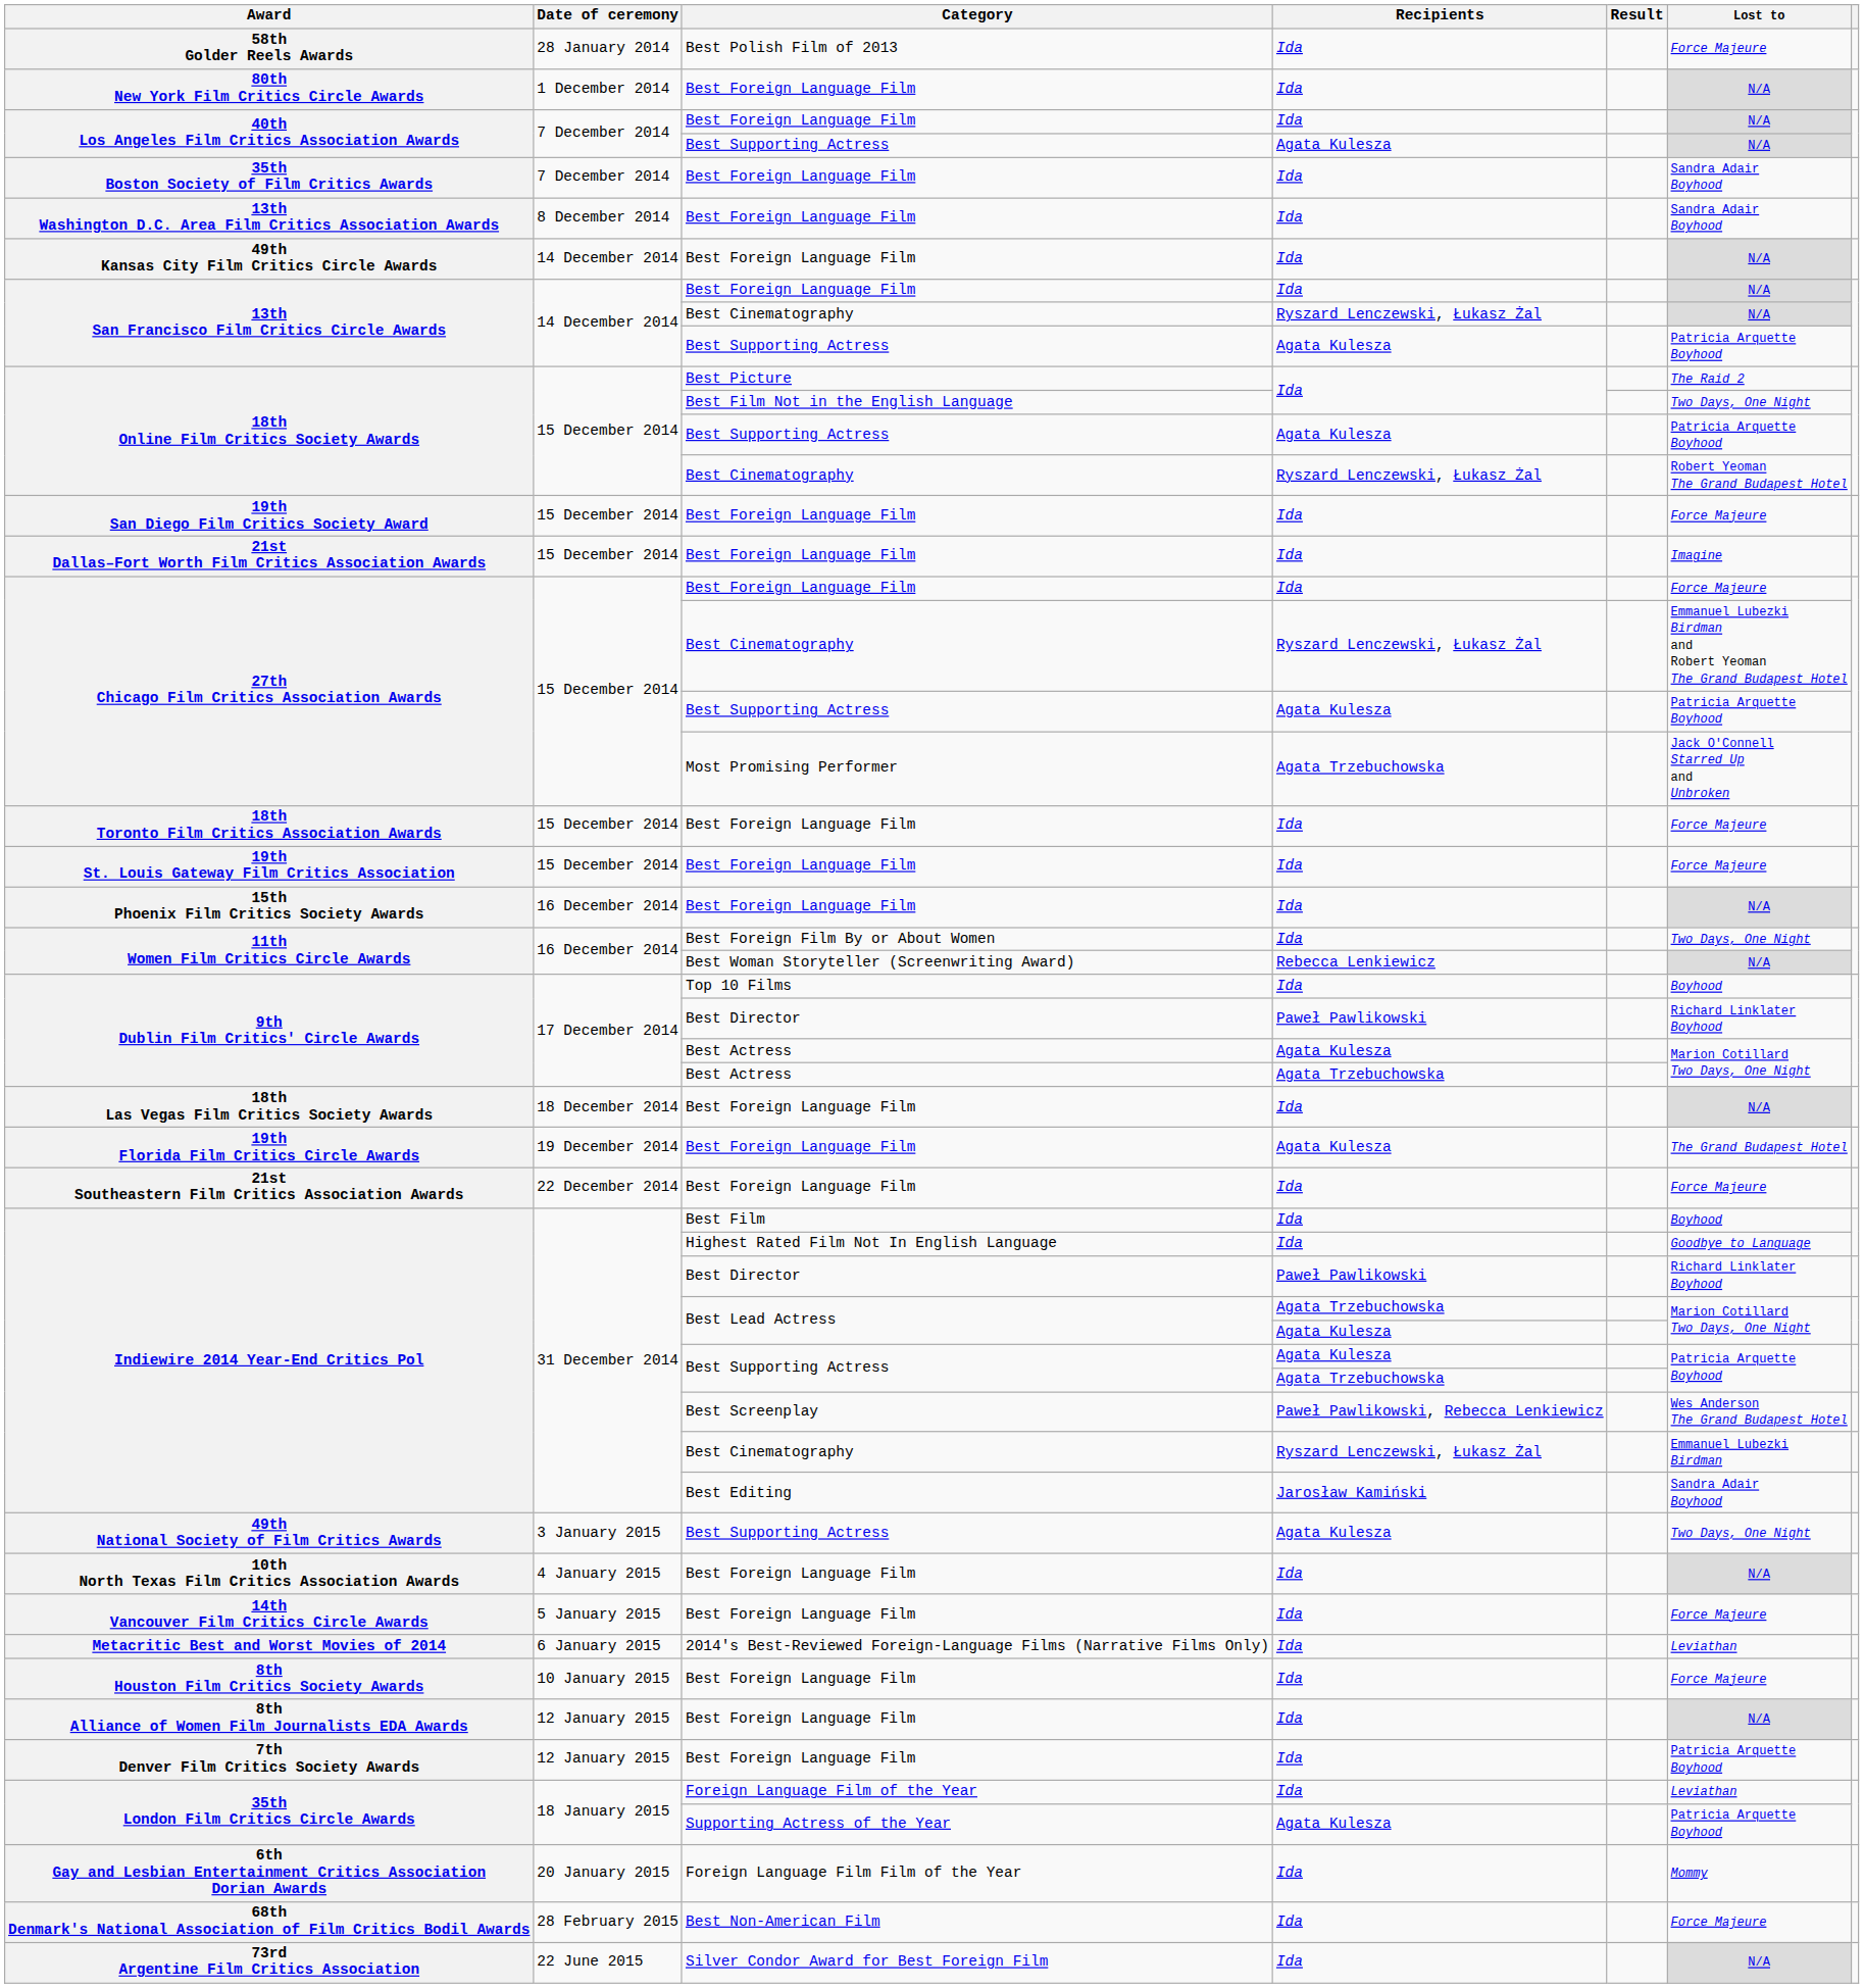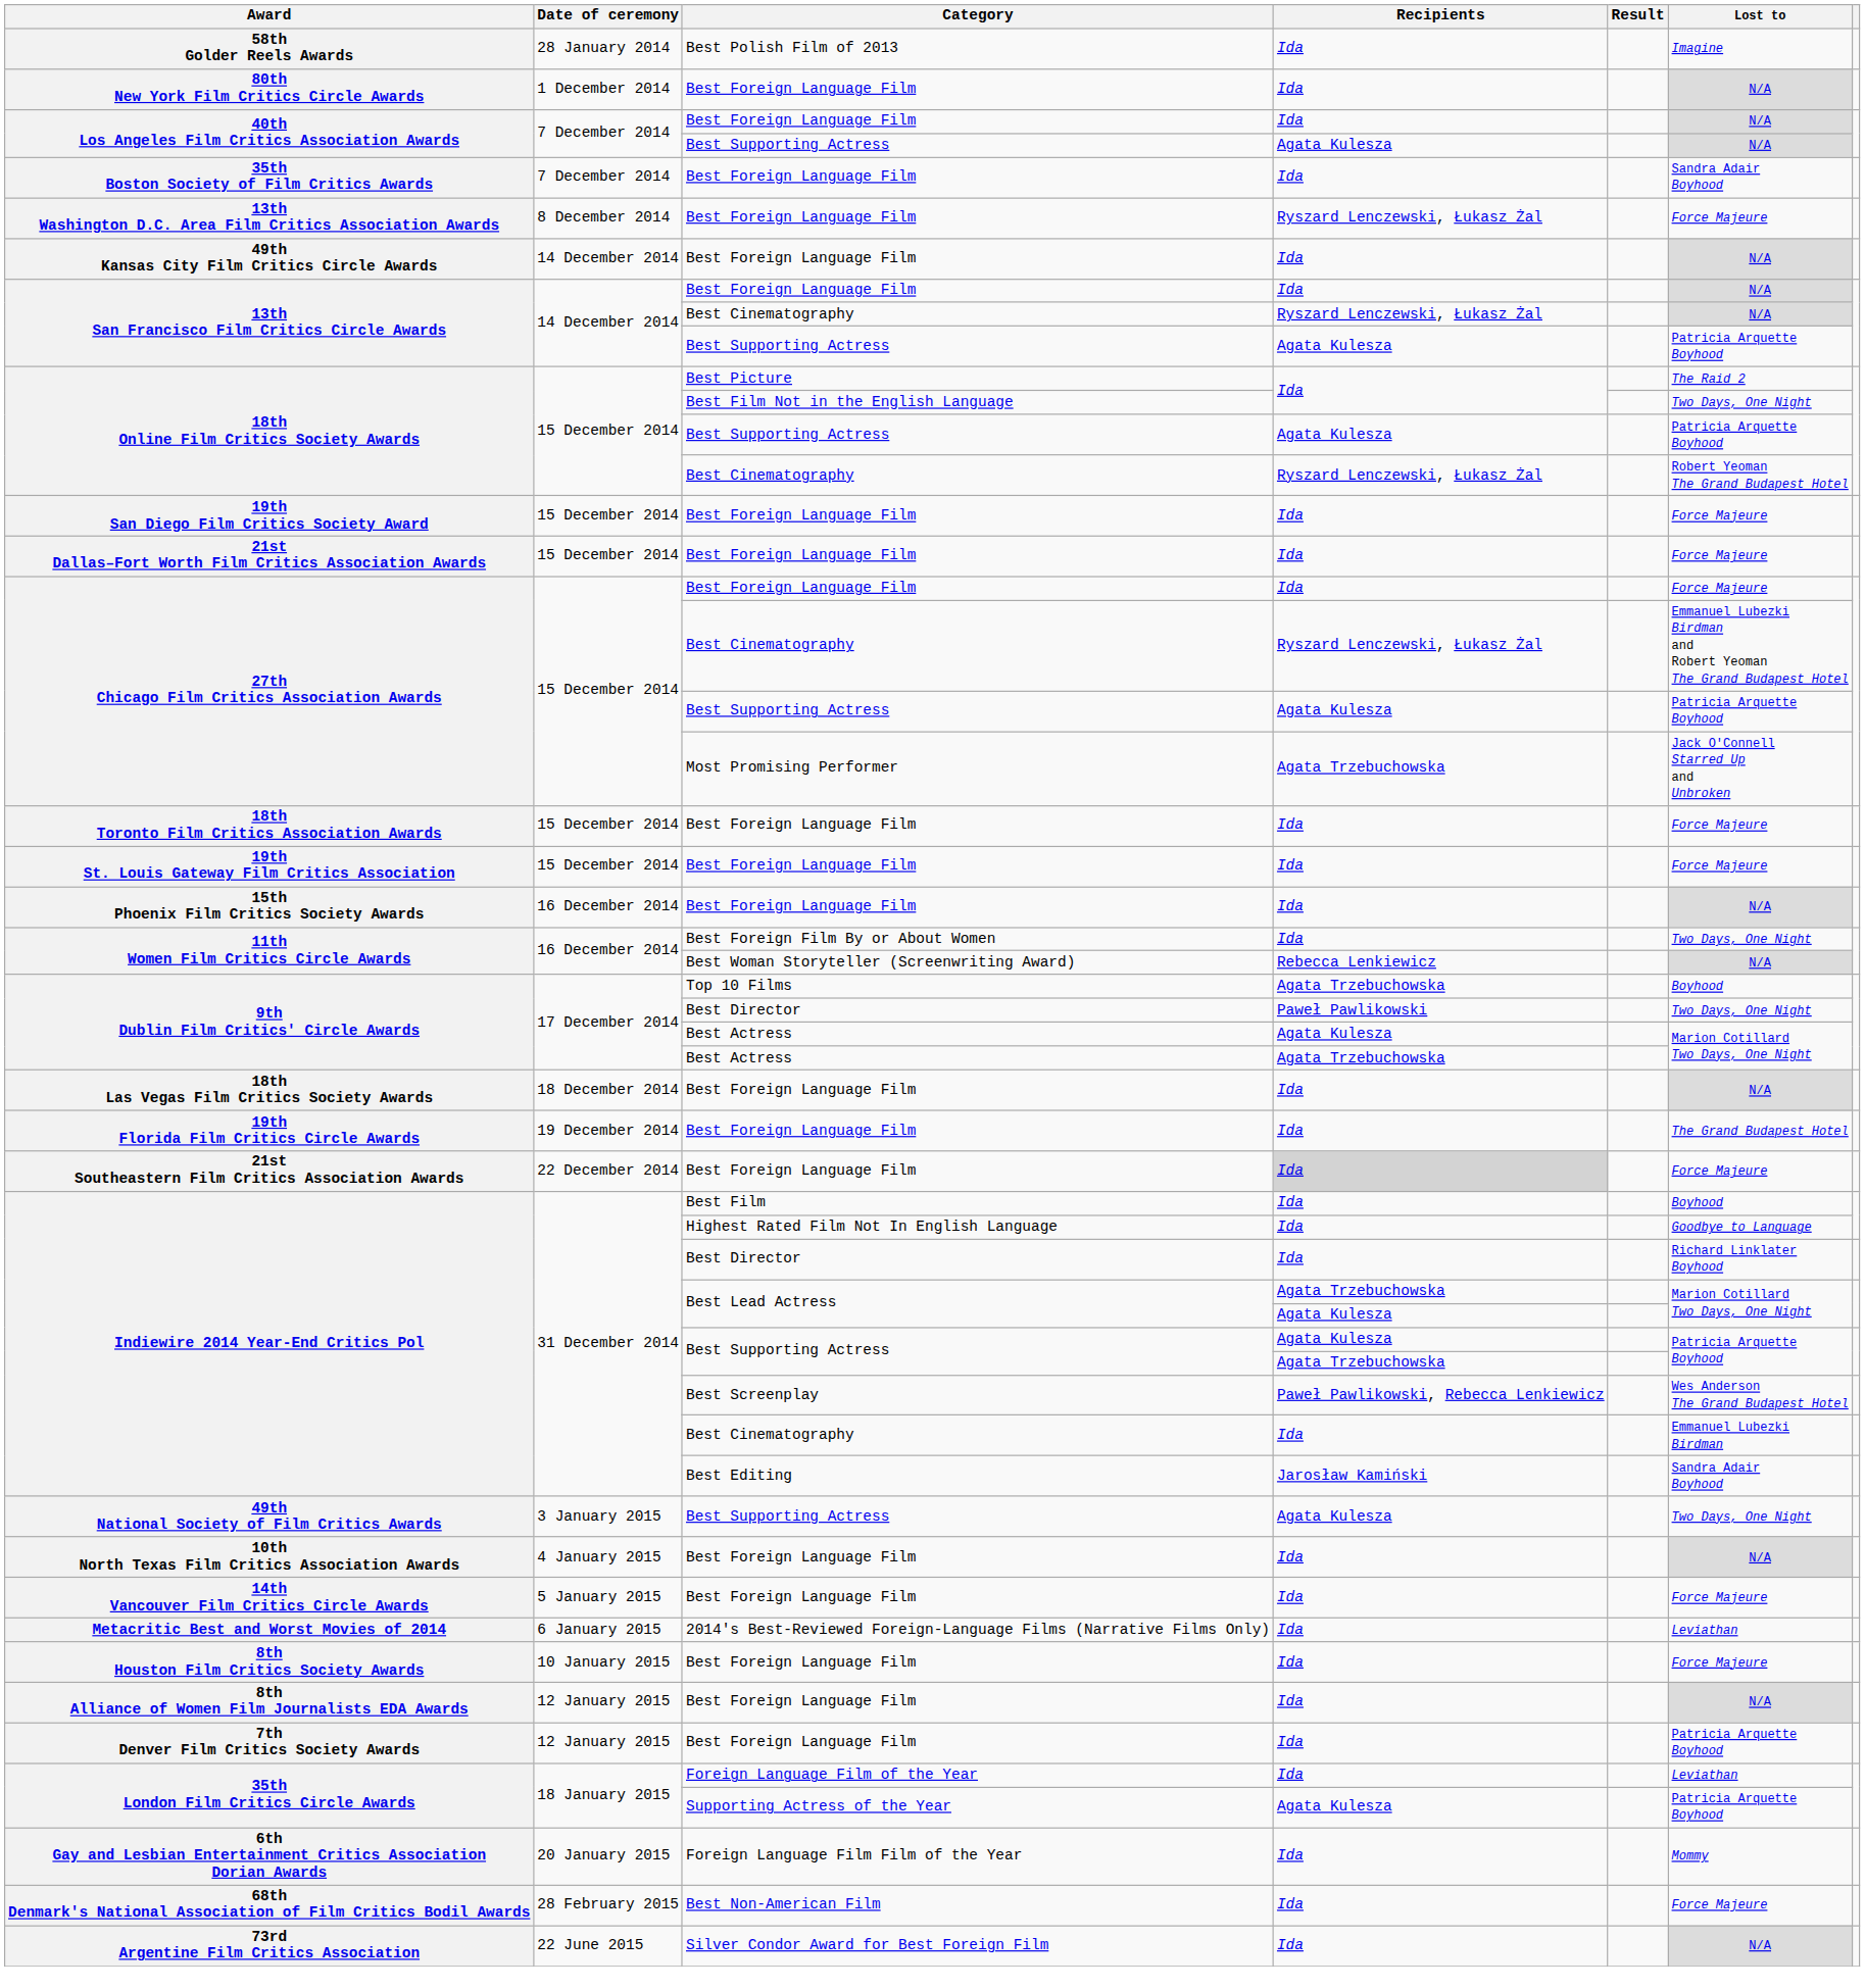58th Golder Reels Awards | Lost to: Force Majeure -> Imagine
13th Washington D.C. Area Film Critics Association Awards | Recipients: Ida -> Ryszard Lenczewski, Łukasz Żal
13th Washington D.C. Area Film Critics Association Awards | Lost to: Sandra Adair Boyhood -> Force Majeure
21st Dallas–Fort Worth Film Critics Association Awards | Lost to: Imagine -> Force Majeure
9th Dublin Film Critics' Circle Awards / Top 10 Films | Recipients: Ida -> Agata Trzebuchowska
9th Dublin Film Critics' Circle Awards / Best Director | Lost to: Richard Linklater Boyhood -> Two Days, One Night
19th Florida Film Critics Circle Awards | Recipients: Agata Kulesza -> Ida
21st Southeastern Film Critics Association Awards | Recipients: no background -> lightgrey background
Indiewire 2014 Year-End Critics Pol / Best Director | Recipients: Paweł Pawlikowski -> Ida
Indiewire 2014 Year-End Critics Pol / Best Cinematography | Recipients: Ryszard Lenczewski, Łukasz Żal -> Ida
